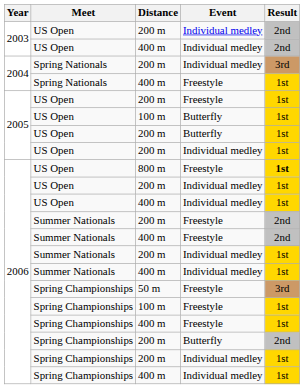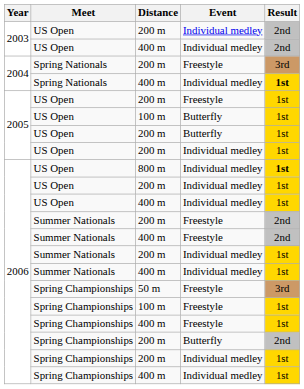Spring Nationals / 200 m | Event: Individual medley -> Freestyle
Spring Nationals / 400 m | Event: Freestyle -> Individual medley
Spring Nationals / 400 m | Result: normal -> bold
800 m | Event: Freestyle -> Individual medley
